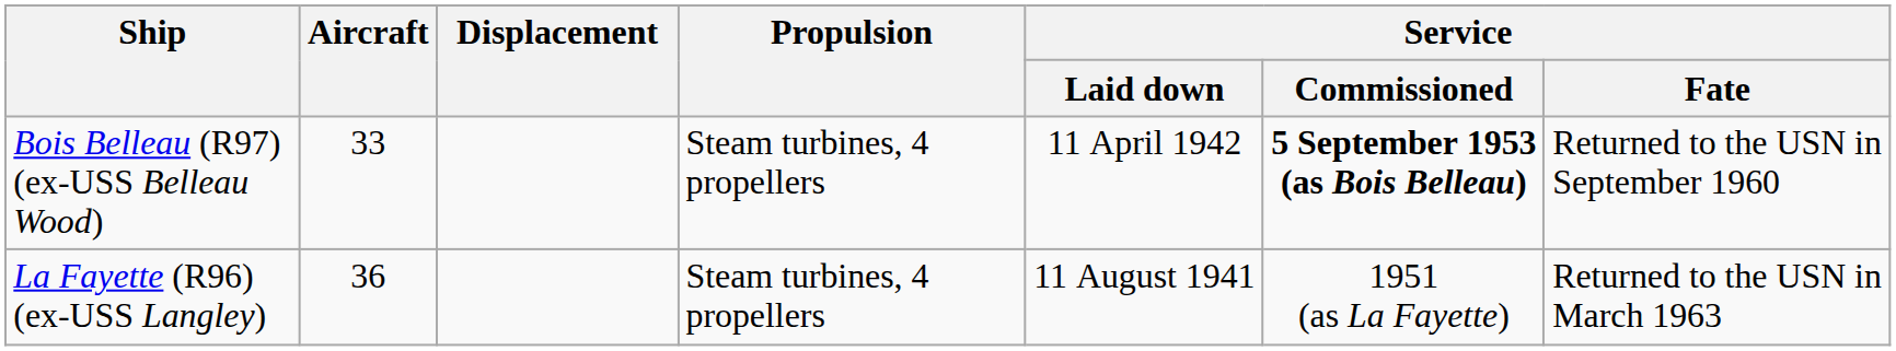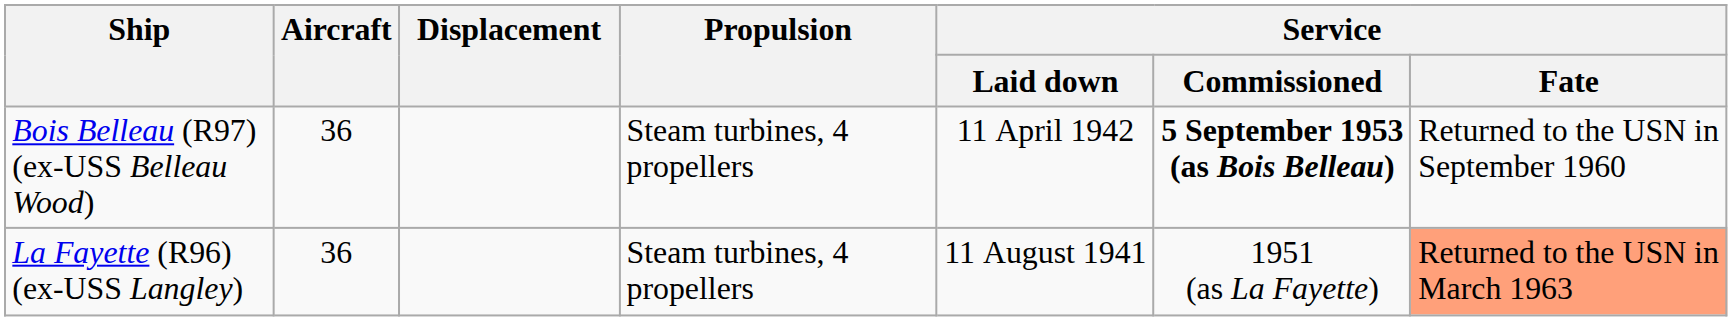Bois Belleau (R97) (ex-USS Belleau Wood) | Aircraft: 33 -> 36
La Fayette (R96) (ex-USS Langley) | Service / Fate: no background -> lightsalmon background
